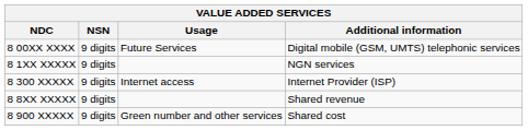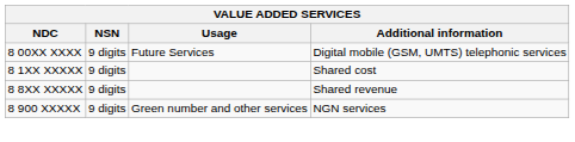8 1XX XXXXX | Additional information: NGN services -> Shared cost
- row: 8 300 XXXXX | 9 digits | Internet access | Internet Provider (ISP)
8 900 XXXXX | Additional information: Shared cost -> NGN services
